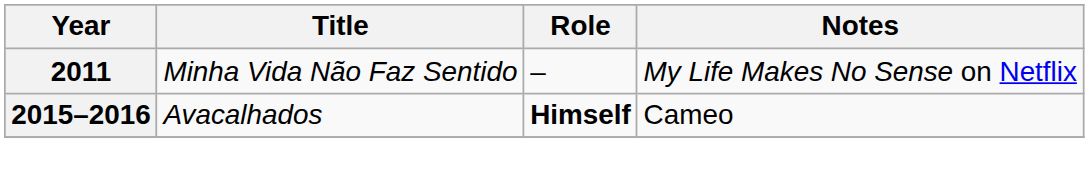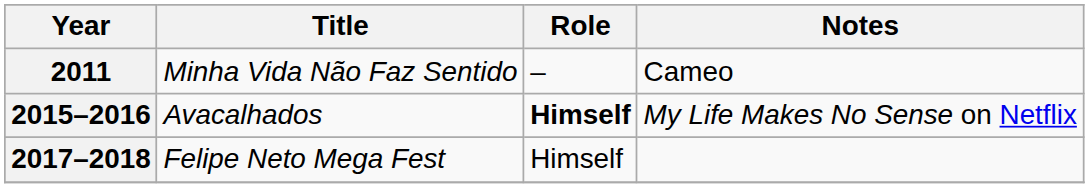2011 | Notes: My Life Makes No Sense on Netflix -> Cameo
2015–2016 | Notes: Cameo -> My Life Makes No Sense on Netflix
+ row: 2017–2018 | Felipe Neto Mega Fest | Himself
